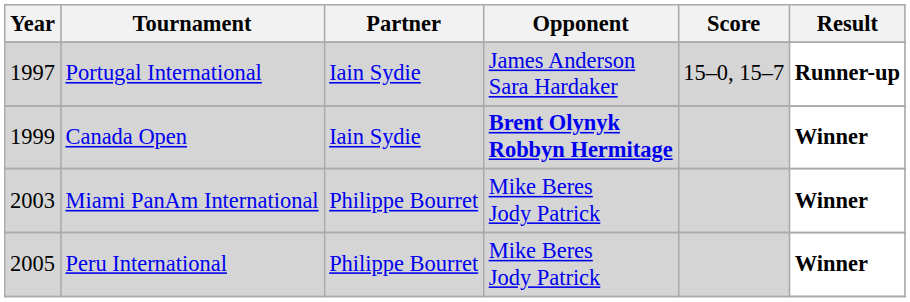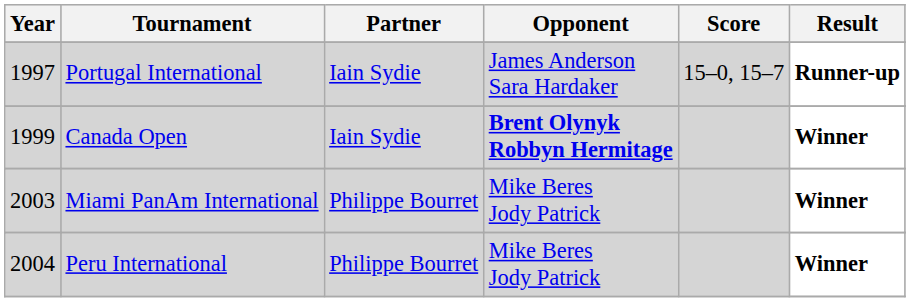Peru International | Year: 2005 -> 2004
